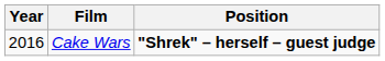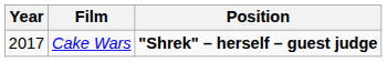Cake Wars | Year: 2016 -> 2017
